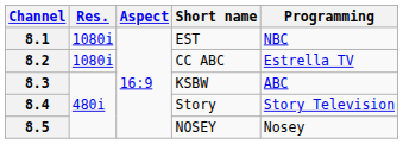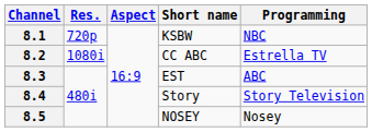8.1 | Res.: 1080i -> 720p
8.1 | Short name: EST -> KSBW
8.3 | Short name: KSBW -> EST
